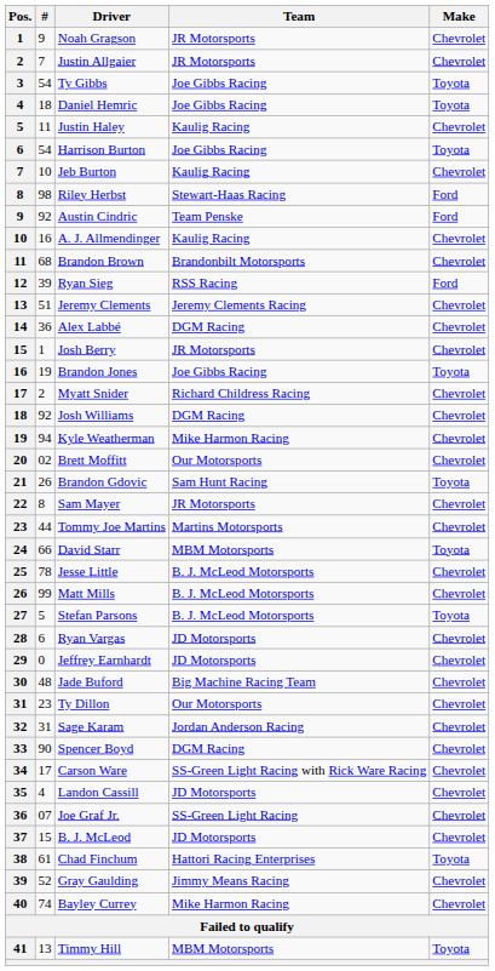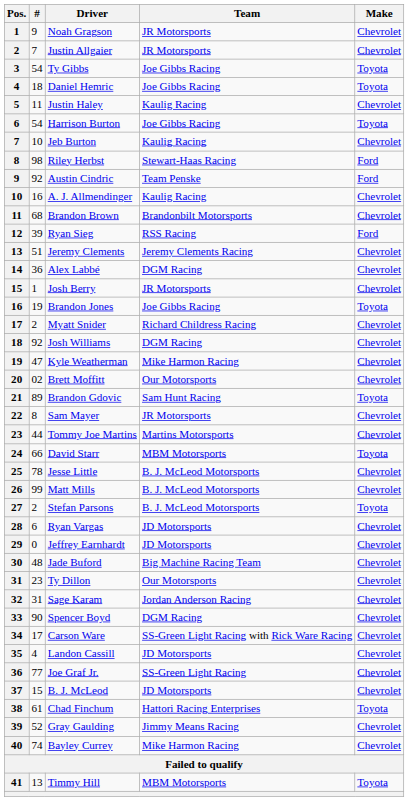Kyle Weatherman | #: 94 -> 47
Brandon Gdovic | #: 26 -> 89
Stefan Parsons | #: 5 -> 2
Joe Graf Jr. | #: 07 -> 77
